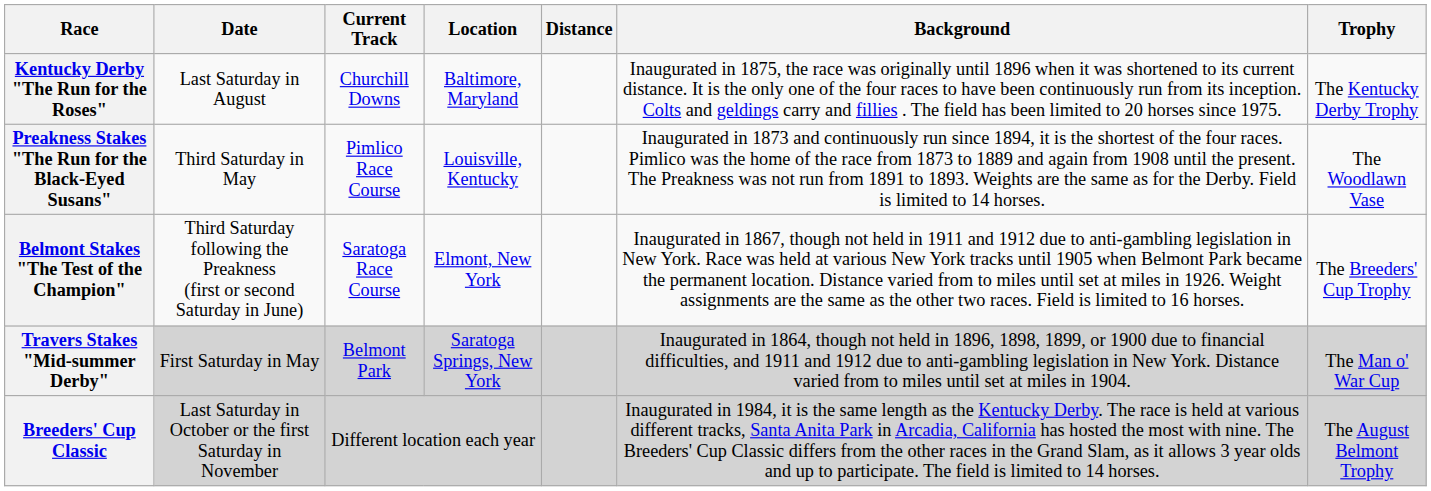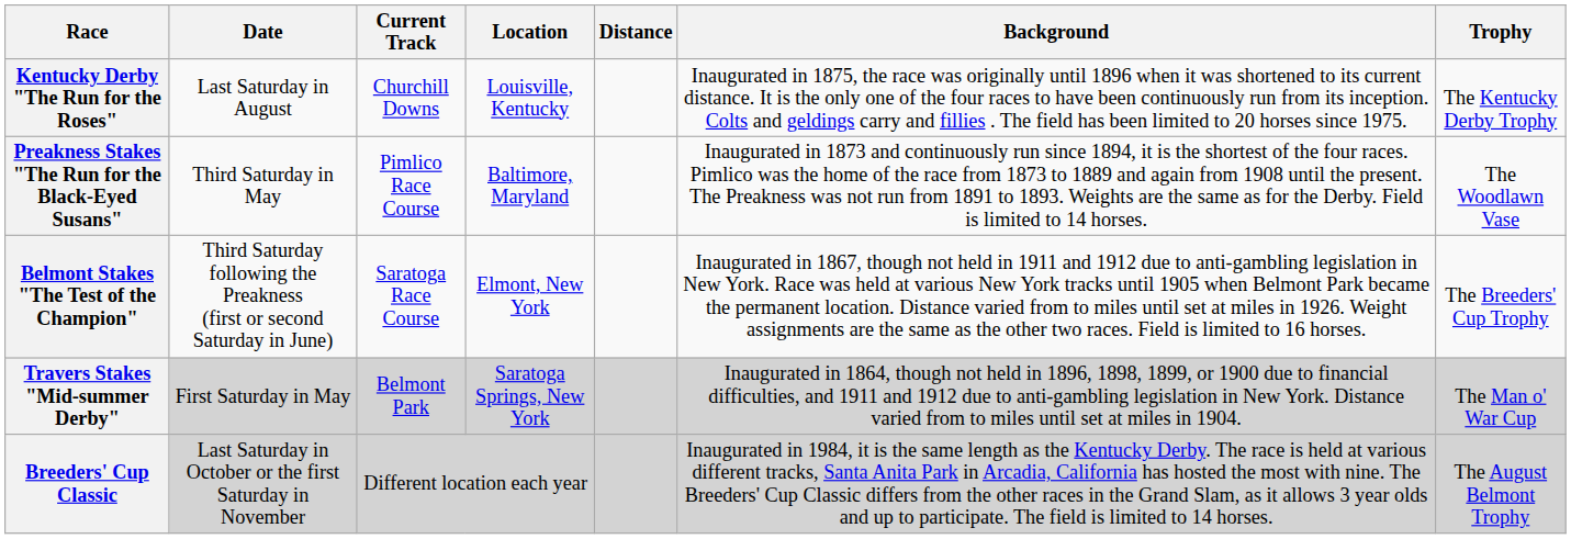Kentucky Derby "The Run for the Roses" | Location: Baltimore, Maryland -> Louisville, Kentucky
Preakness Stakes "The Run for the Black-Eyed Susans" | Location: Louisville, Kentucky -> Baltimore, Maryland
